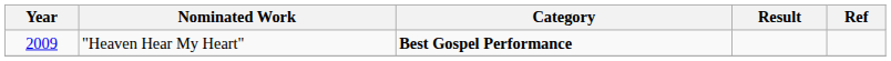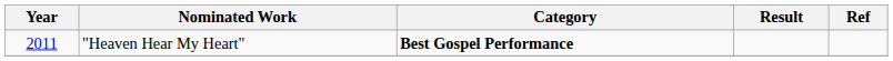"Heaven Hear My Heart" | Year: 2009 -> 2011
